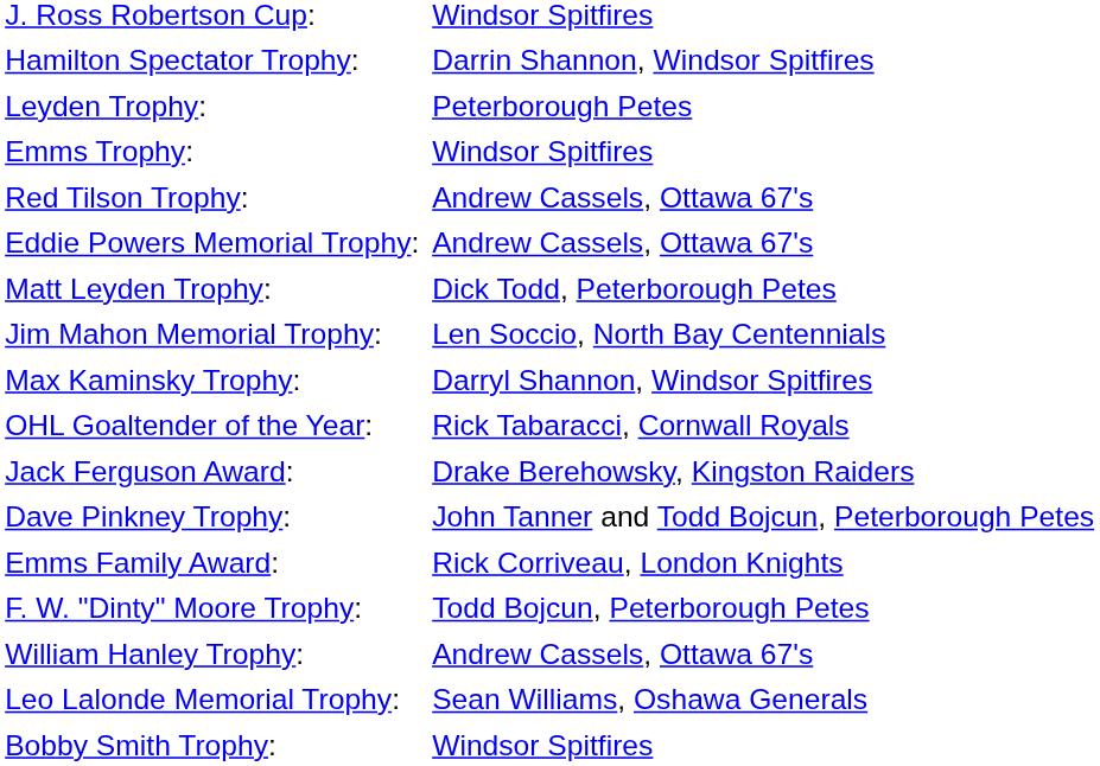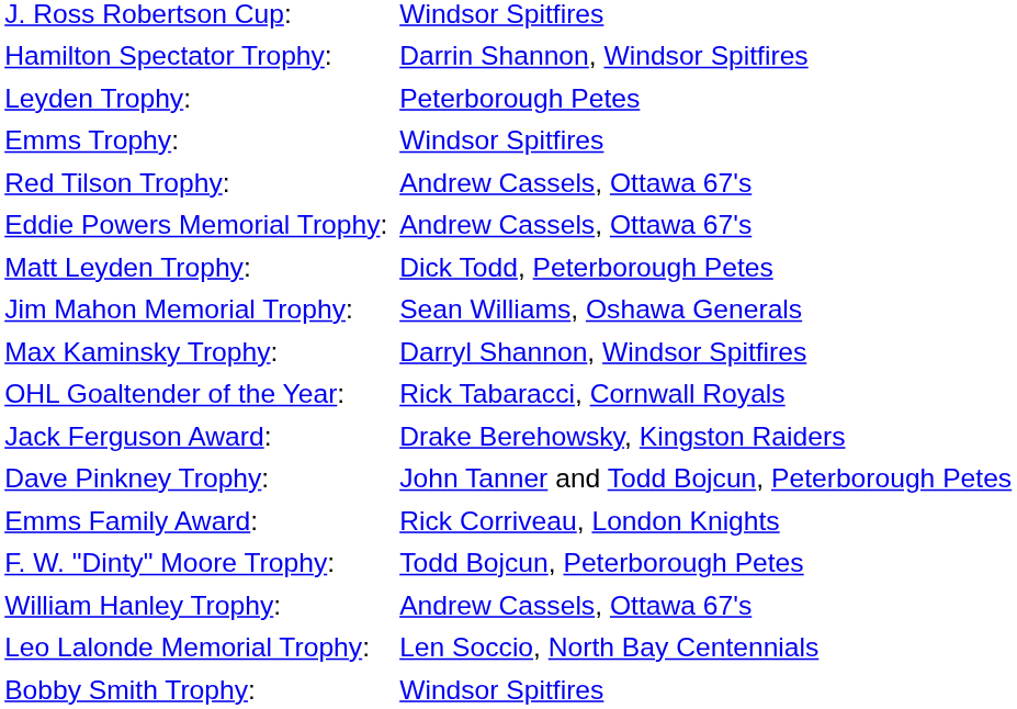Jim Mahon Memorial Trophy: | column 2: Len Soccio, North Bay Centennials -> Sean Williams, Oshawa Generals
Leo Lalonde Memorial Trophy: | column 2: Sean Williams, Oshawa Generals -> Len Soccio, North Bay Centennials
